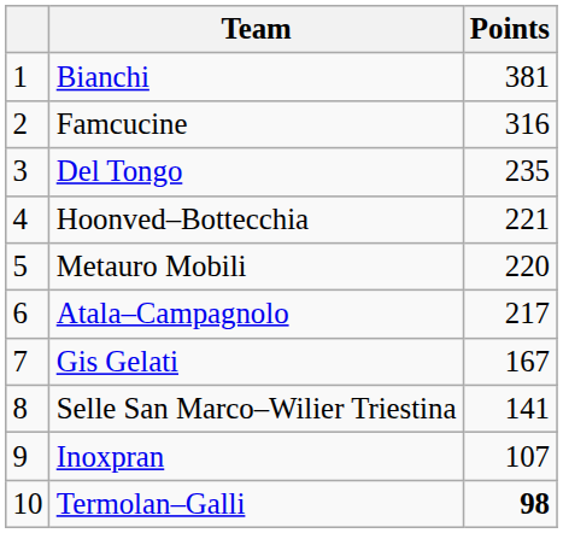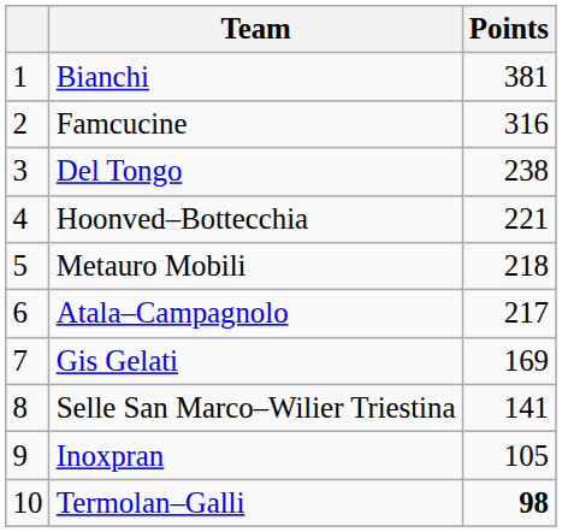Del Tongo | Points: 235 -> 238
Metauro Mobili | Points: 220 -> 218
Gis Gelati | Points: 167 -> 169
Inoxpran | Points: 107 -> 105
